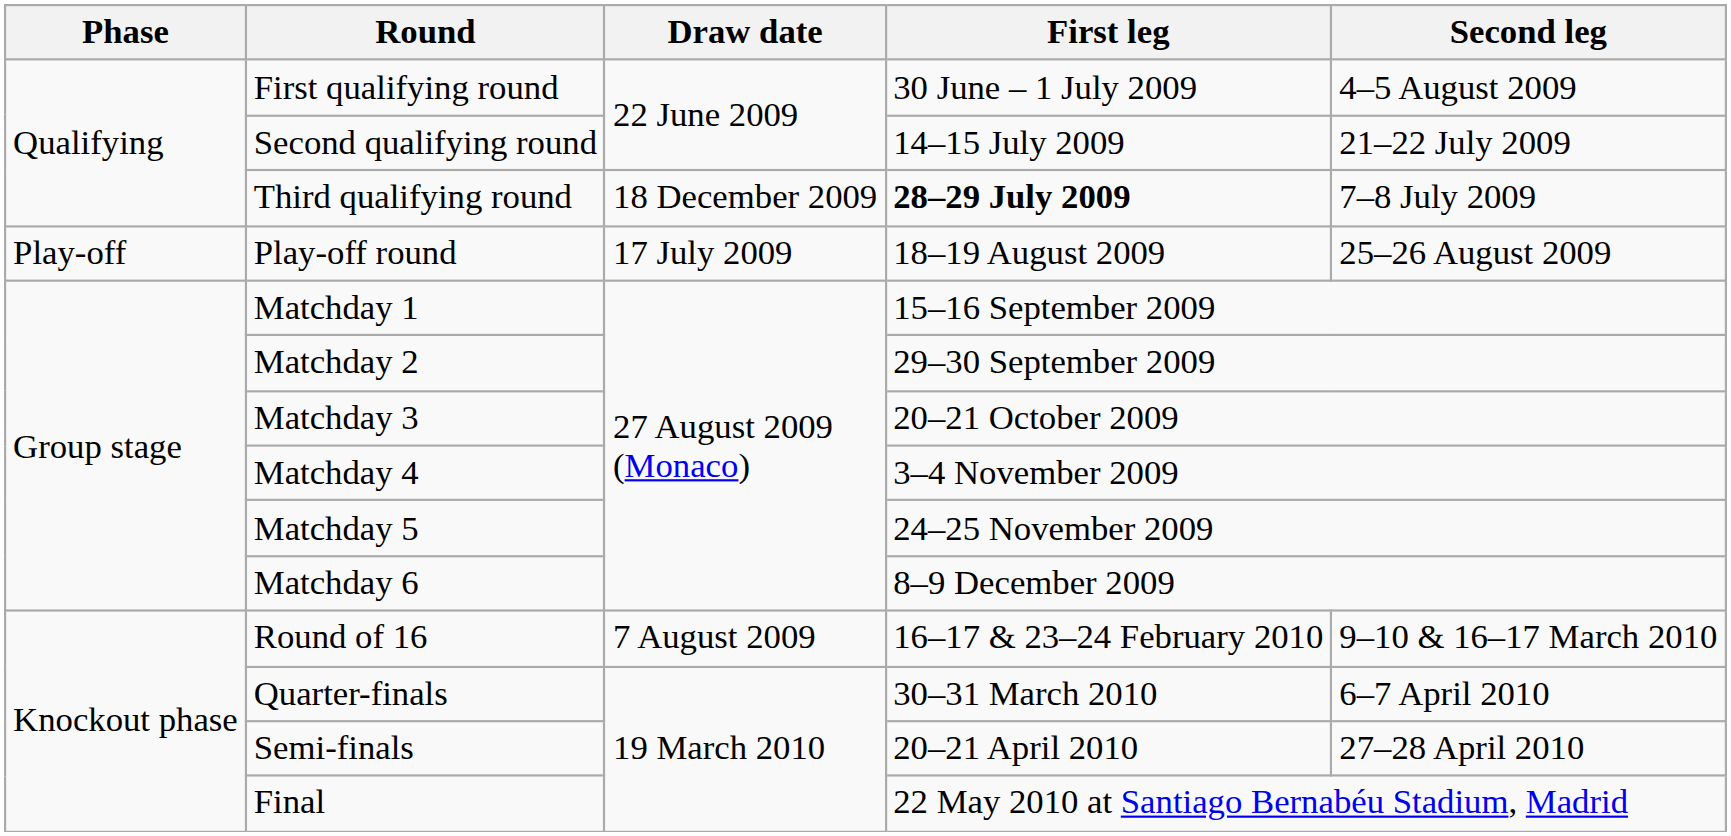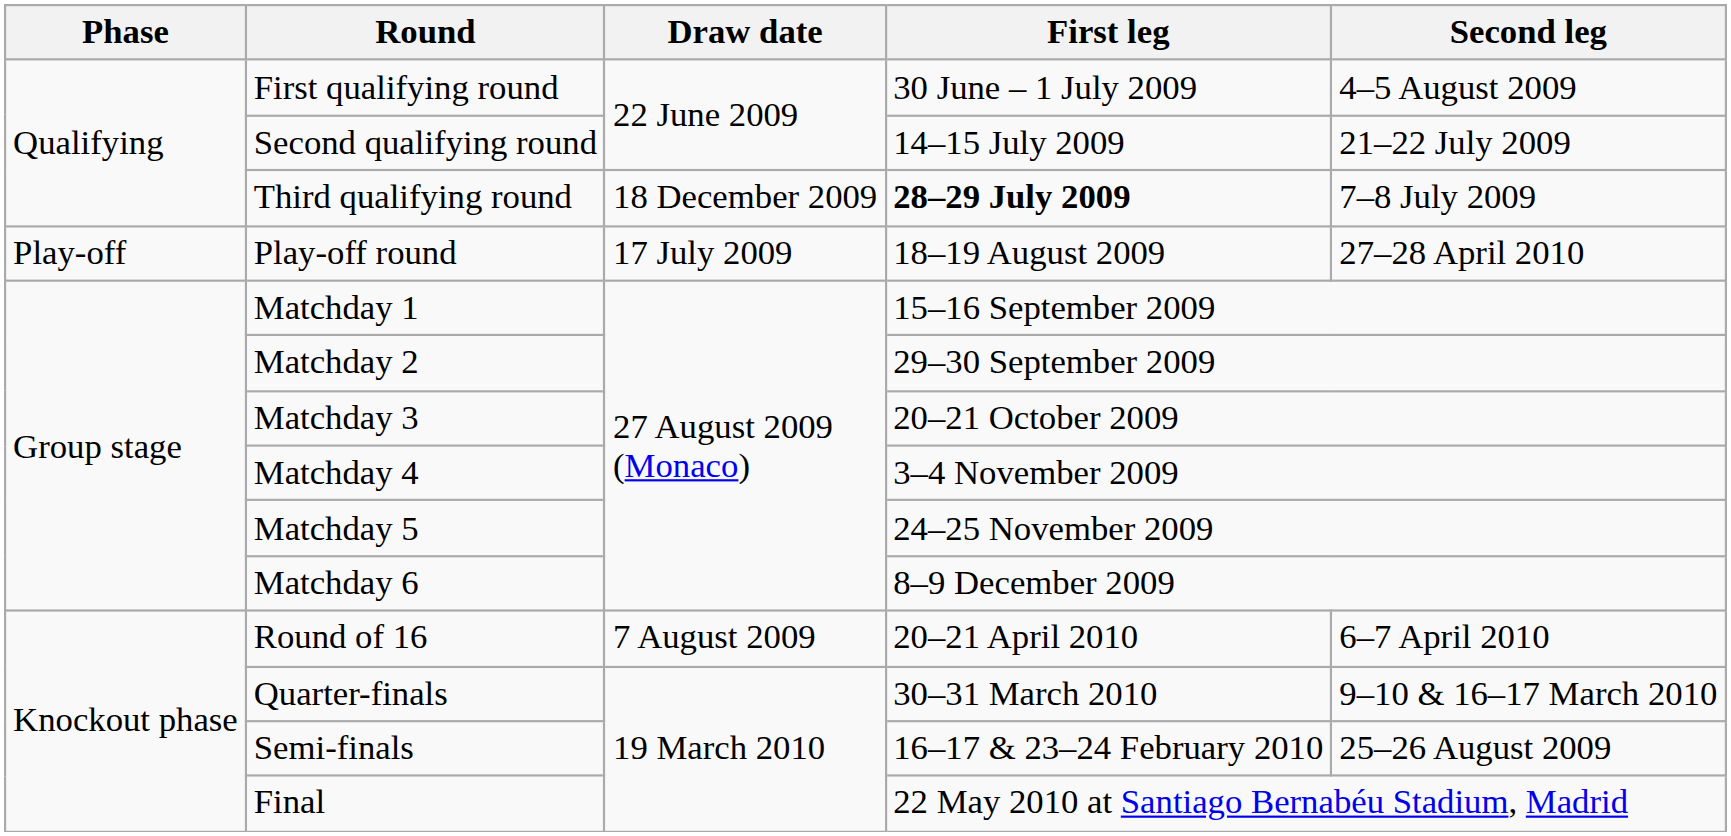Play-off round | Second leg: 25–26 August 2009 -> 27–28 April 2010
Round of 16 | First leg: 16–17 & 23–24 February 2010 -> 20–21 April 2010
Round of 16 | Second leg: 9–10 & 16–17 March 2010 -> 6–7 April 2010
Quarter-finals | Second leg: 6–7 April 2010 -> 9–10 & 16–17 March 2010
Semi-finals | First leg: 20–21 April 2010 -> 16–17 & 23–24 February 2010
Semi-finals | Second leg: 27–28 April 2010 -> 25–26 August 2009
